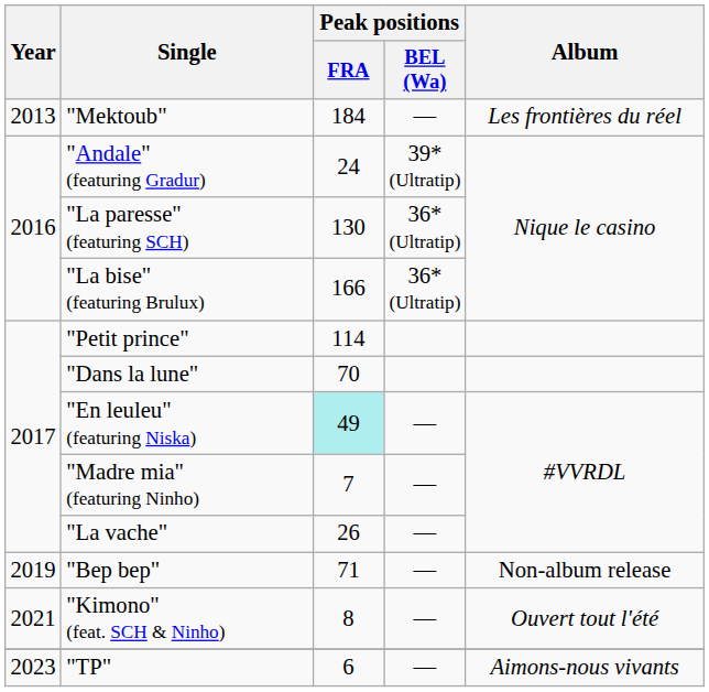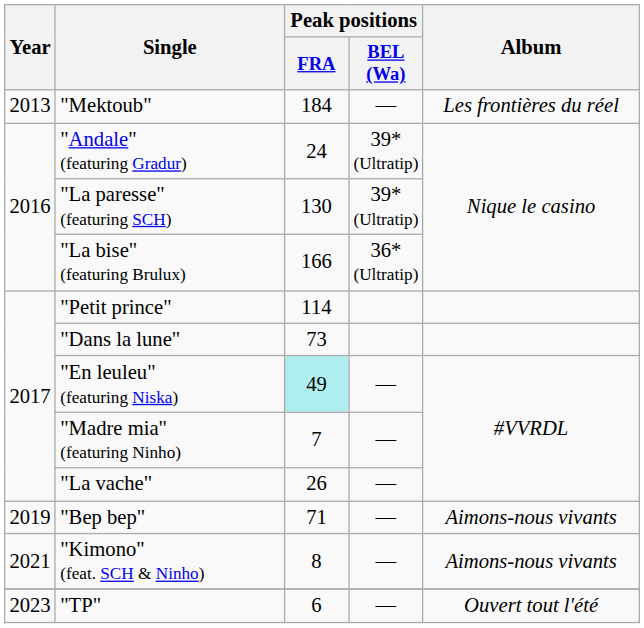"La paresse" (featuring SCH) | Peak positions / BEL (Wa): 36* (Ultratip) -> 39* (Ultratip)
"Dans la lune" | Peak positions / FRA: 70 -> 73
"Bep bep" | Album: Non-album release -> Aimons-nous vivants
"Kimono" (feat. SCH & Ninho) | Album: Ouvert tout l'été -> Aimons-nous vivants
"TP" | Album: Aimons-nous vivants -> Ouvert tout l'été
